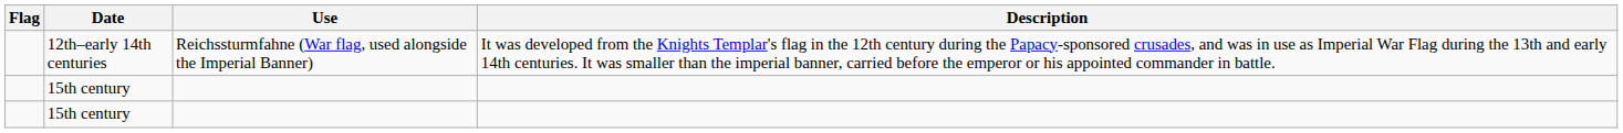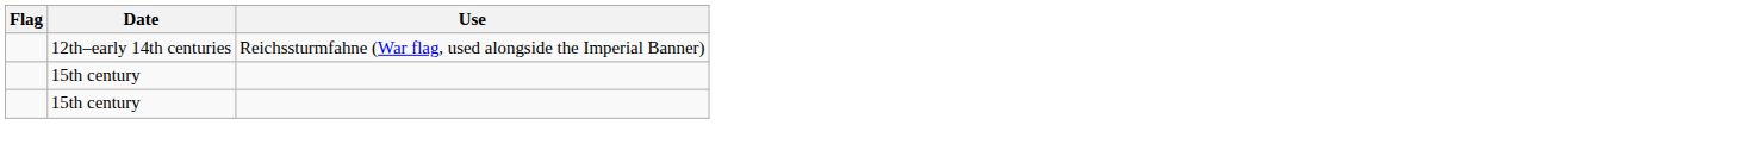- column: Description | It was developed from the Knights Templar's flag in the 12th century during the Papacy-sponsored crusades, and was in use as Imperial War Flag during the 13th and early 14th centuries. It was smaller than the imperial banner, carried before the emperor or his appointed commander in battle.
